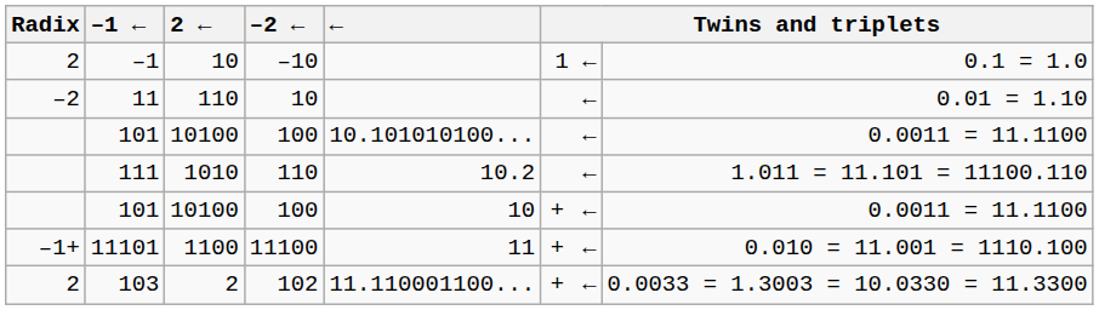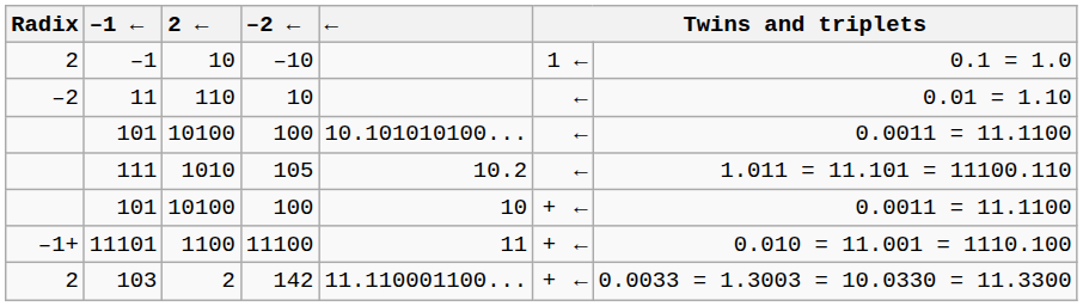111 | –2 ←: 110 -> 105
103 | –2 ←: 102 -> 142
